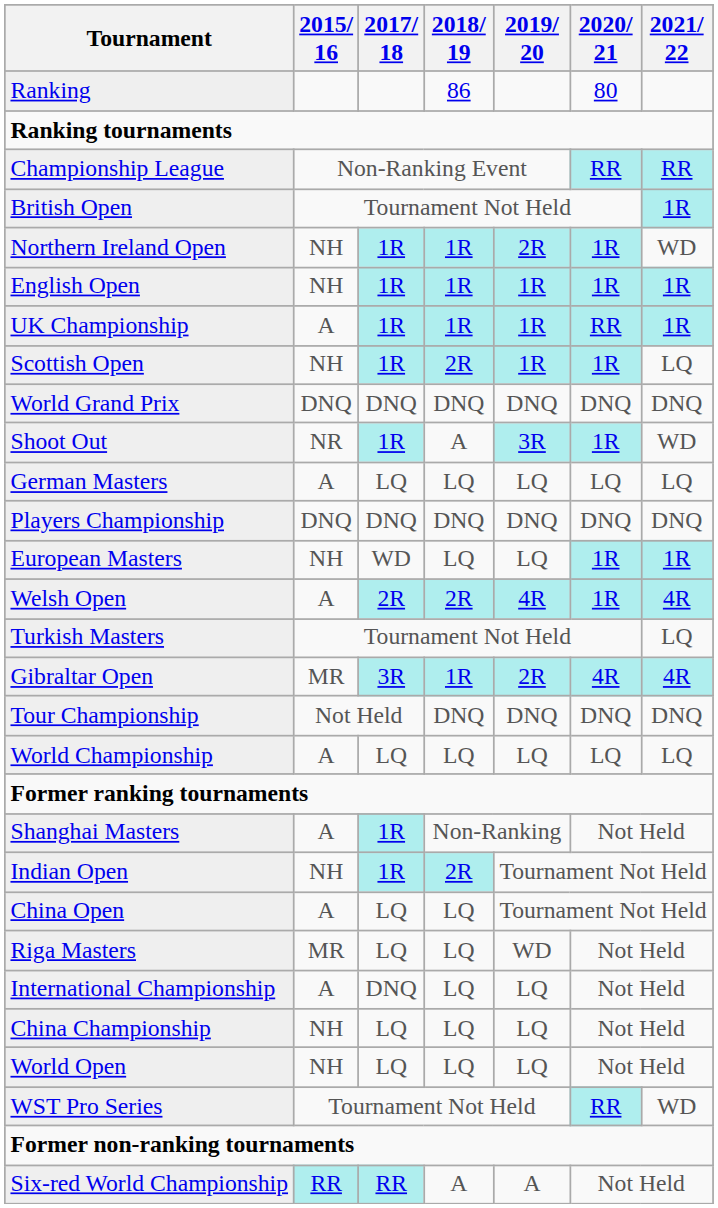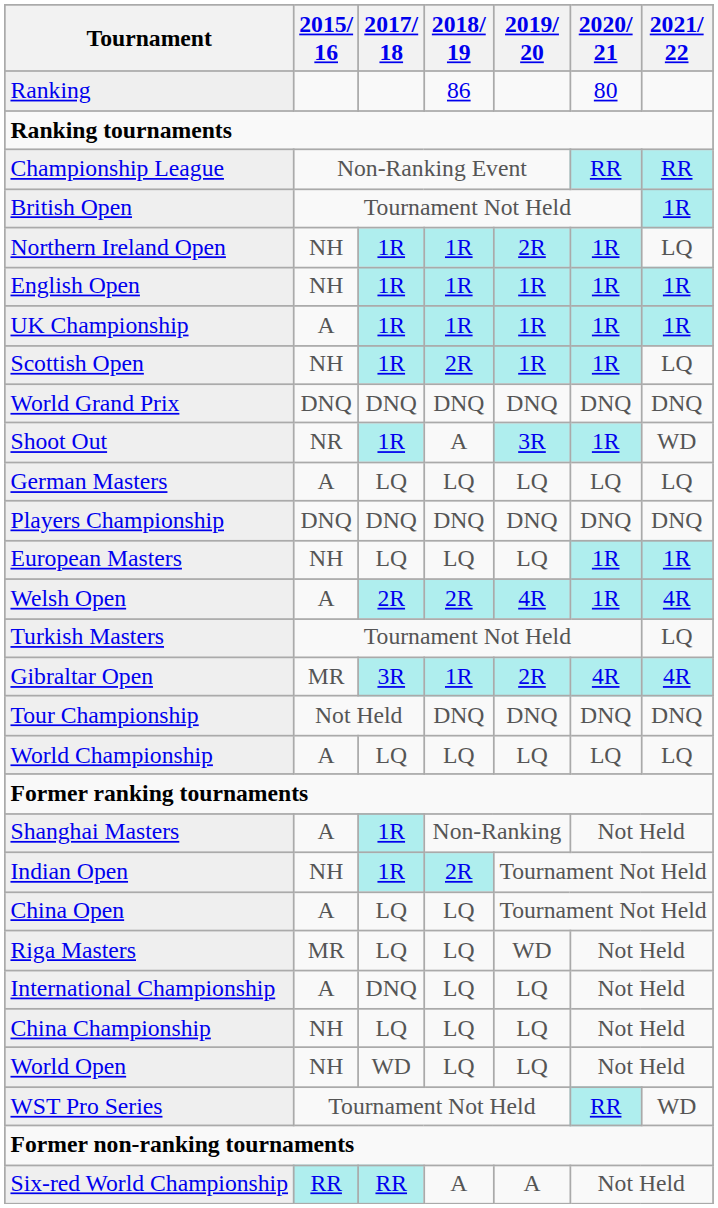Northern Ireland Open | 2021/ 22: WD -> LQ
UK Championship | 2020/ 21: RR -> 1R
European Masters | 2017/ 18: WD -> LQ
World Open | 2017/ 18: LQ -> WD
